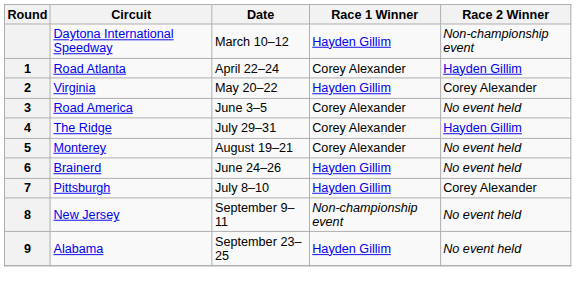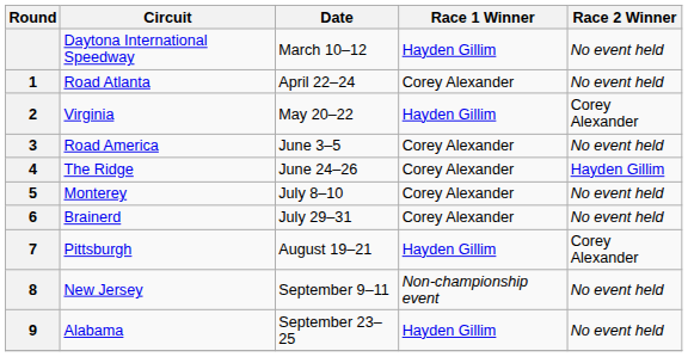Daytona International Speedway | Race 2 Winner: Non-championship event -> No event held
Road Atlanta | Race 2 Winner: Hayden Gillim -> No event held
The Ridge | Date: July 29–31 -> June 24–26
Monterey | Date: August 19–21 -> July 8–10
Brainerd | Date: June 24–26 -> July 29–31
Brainerd | Race 1 Winner: Hayden Gillim -> Corey Alexander
Pittsburgh | Date: July 8–10 -> August 19–21
